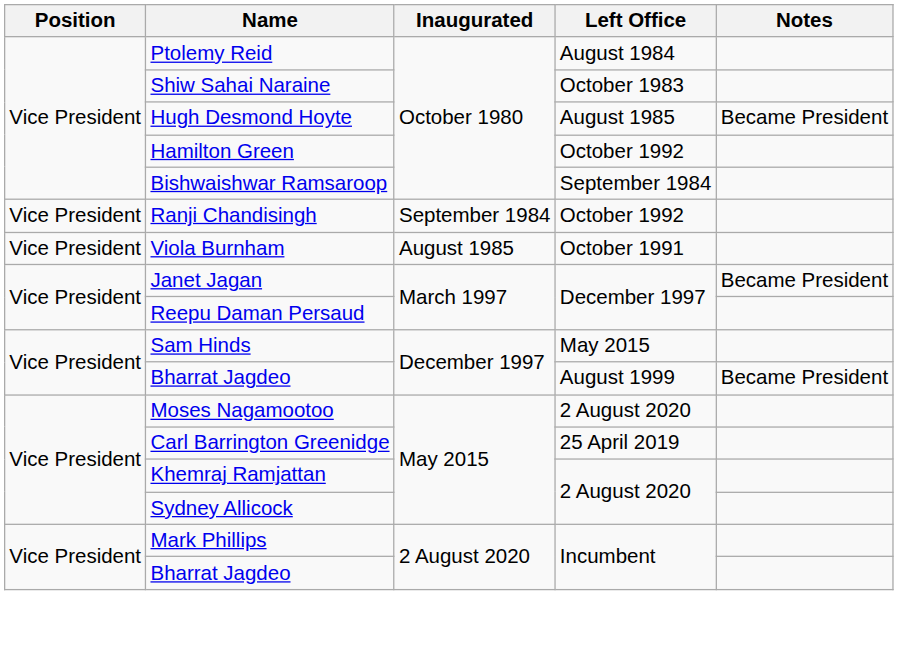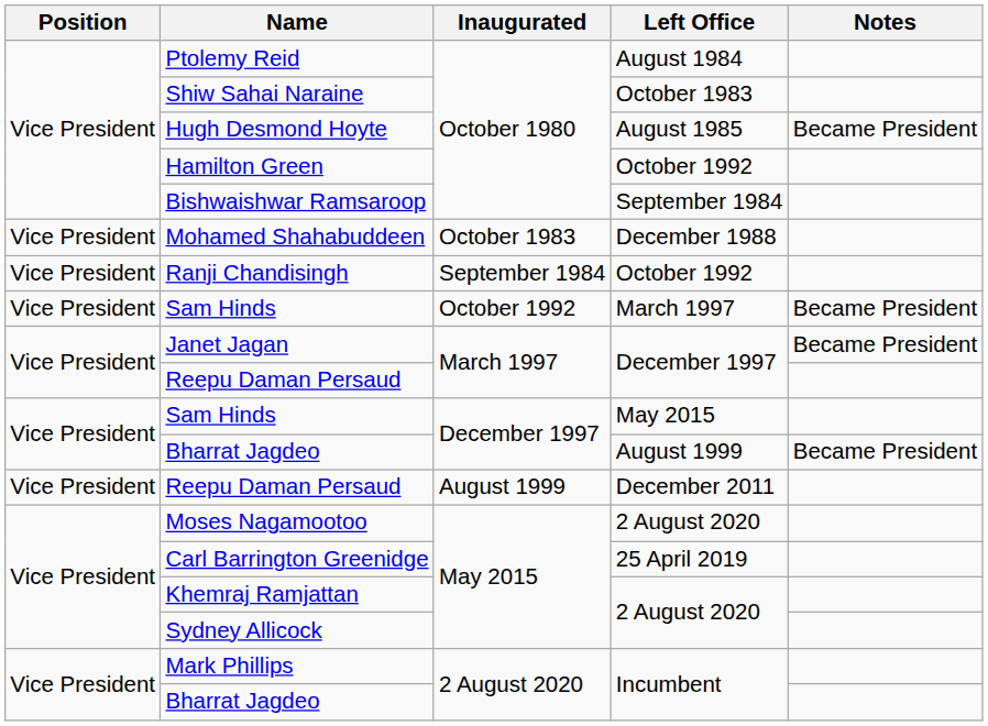+ row: Vice President | Mohamed Shahabuddeen | October 1983 | December 1988
- row: Vice President | Viola Burnham | August 1985 | October 1991
+ row: Vice President | Sam Hinds | October 1992 | March 1997 | Became President
+ row: Vice President | Reepu Daman Persaud | August 1999 | December 2011
